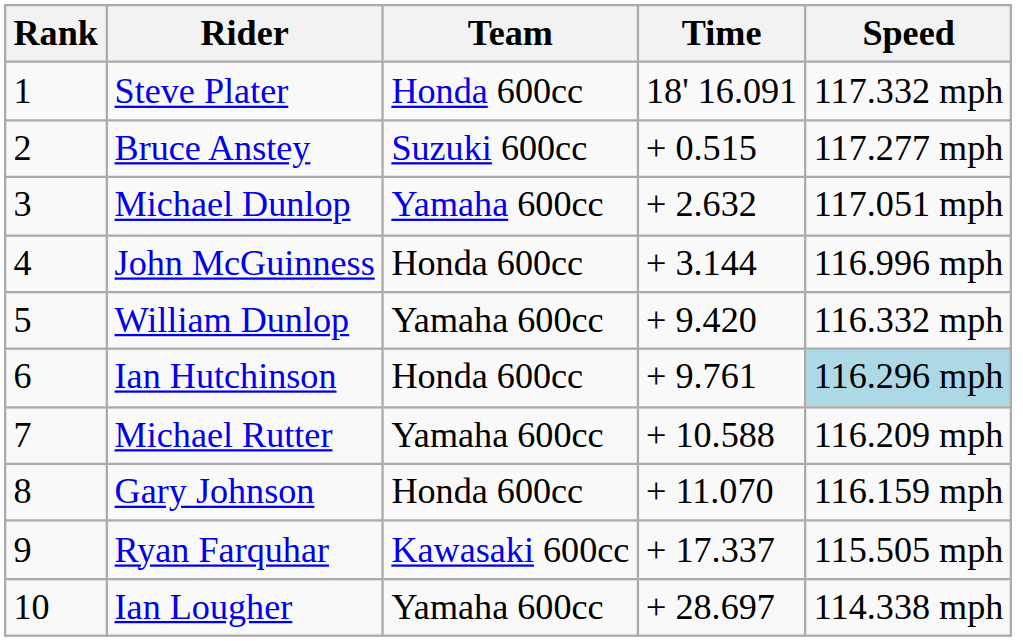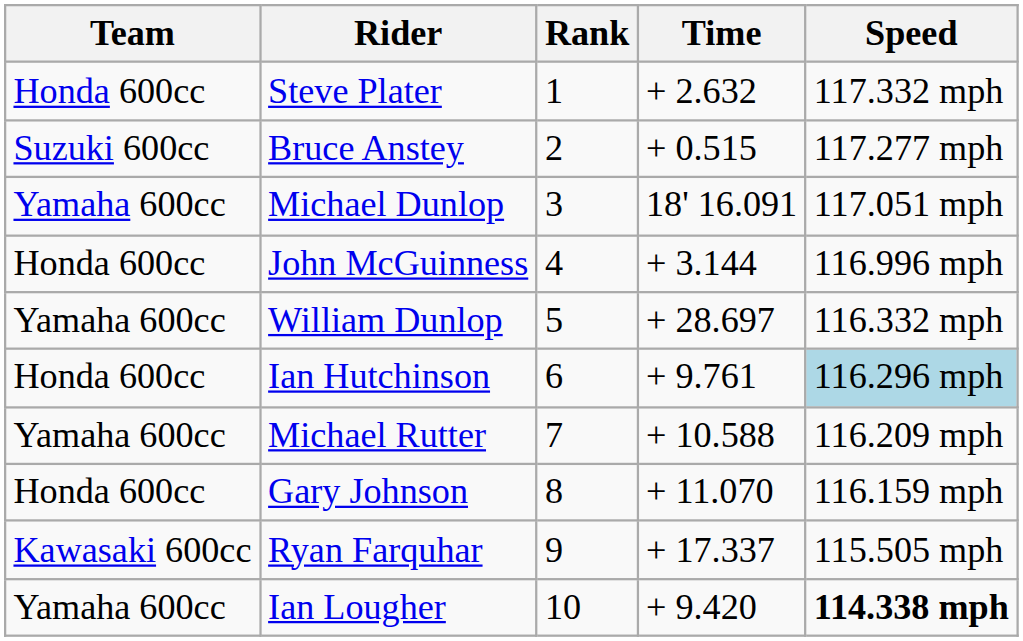columns swapped: Rank <-> Team
Steve Plater | Time: 18' 16.091 -> + 2.632
Michael Dunlop | Time: + 2.632 -> 18' 16.091
William Dunlop | Time: + 9.420 -> + 28.697
Ian Lougher | Time: + 28.697 -> + 9.420
Ian Lougher | Speed: normal -> bold
